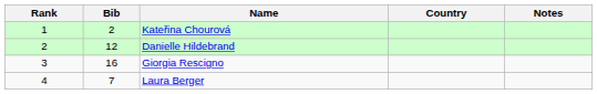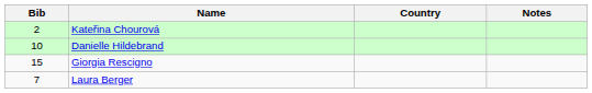- column: Rank | 1 | 2 | 3 | 4
Danielle Hildebrand | Bib: 12 -> 10
Giorgia Rescigno | Bib: 16 -> 15
